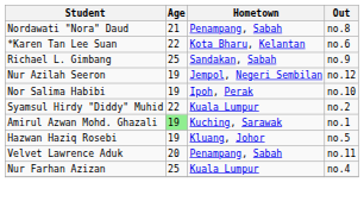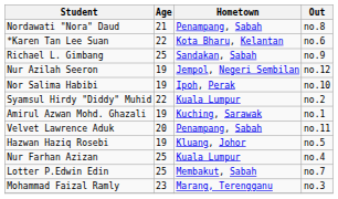Amirul Azwan Mohd. Ghazali | Age: lightgreen background -> no background
rows swapped: Velvet Lawrence Aduk <-> Hazwan Haziq Rosebi
+ row: Lotter P.Edwin Edin | 25 | Membakut, Sabah | no.7
+ row: Mohammad Faizal Ramly | 23 | Marang, Terengganu | no.3
